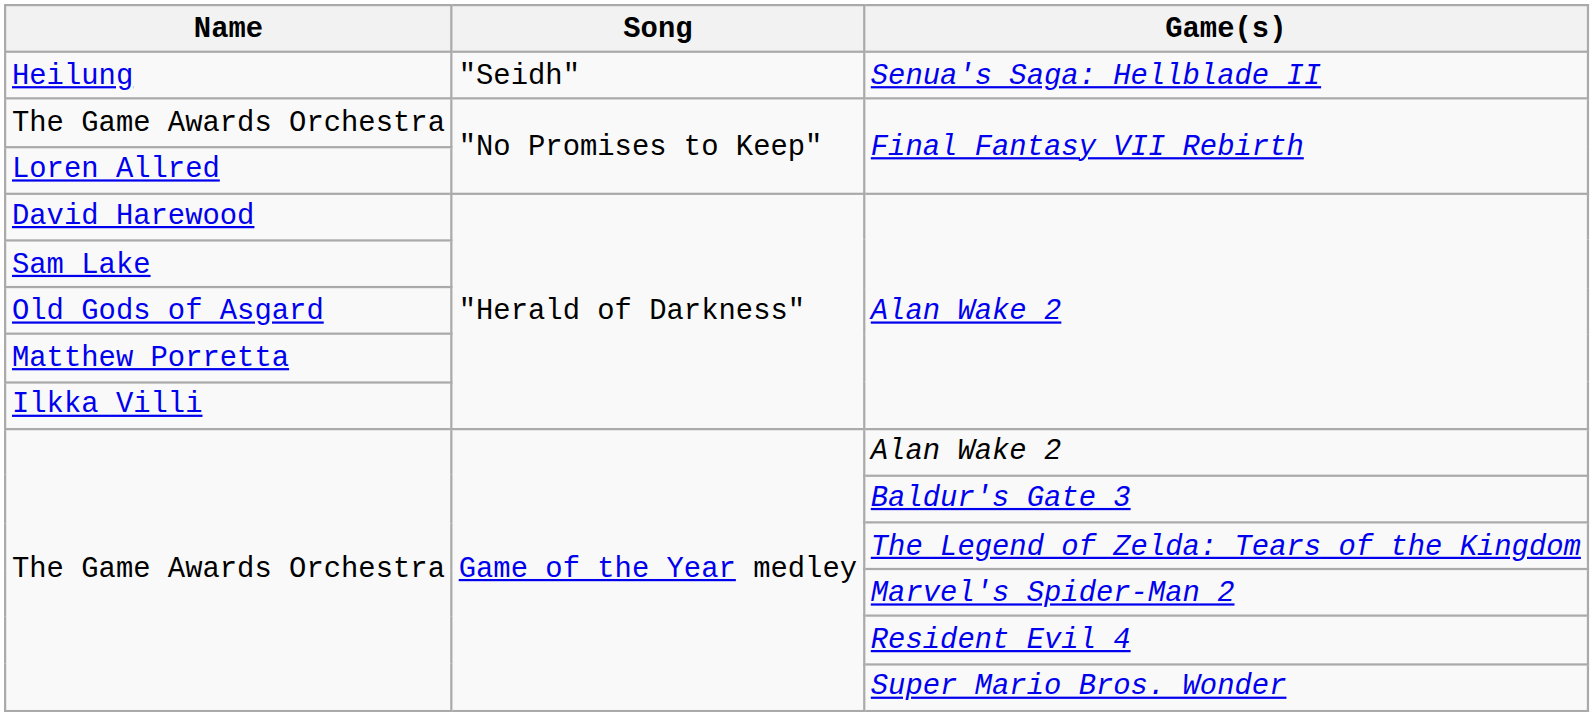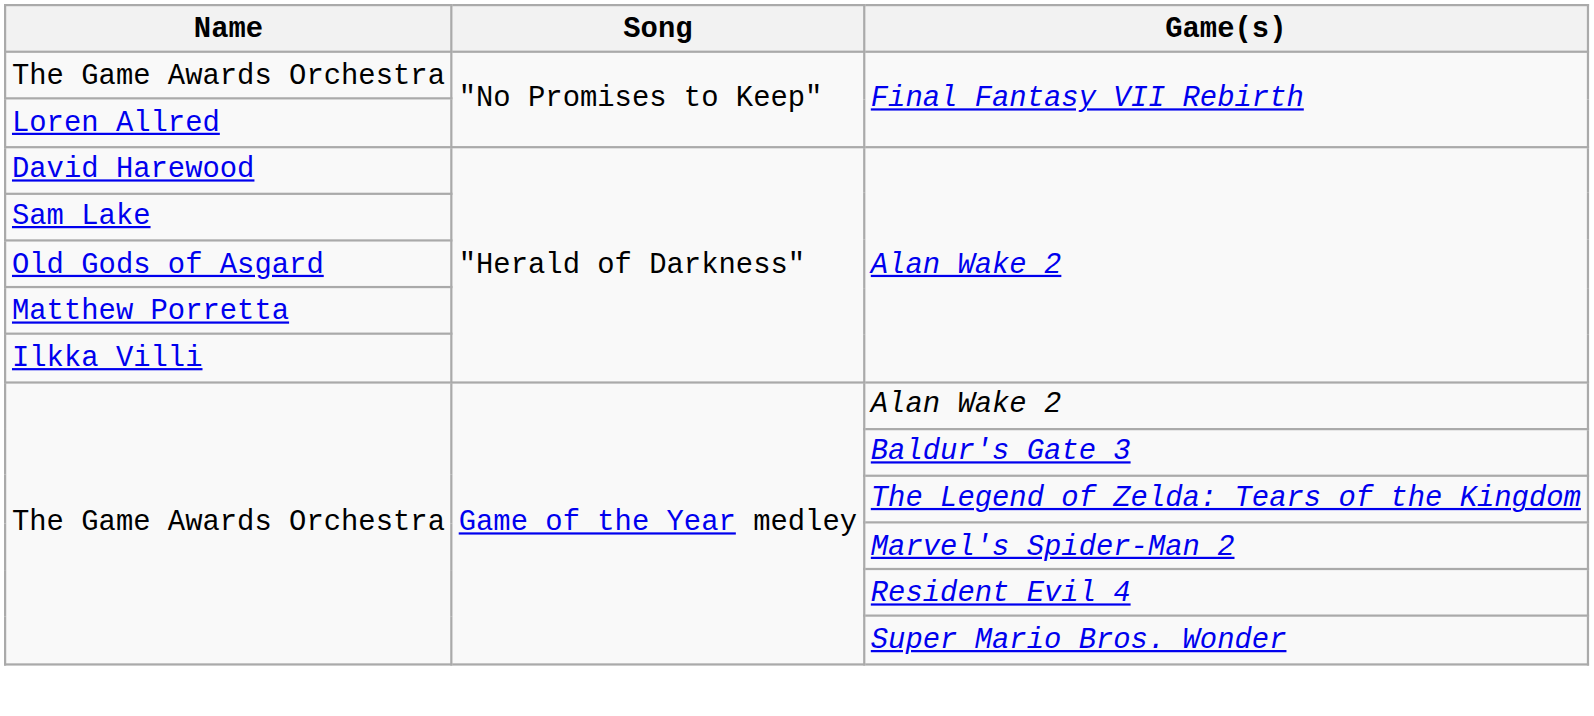- row: Heilung | "Seidh" | Senua's Saga: Hellblade II
